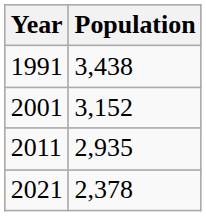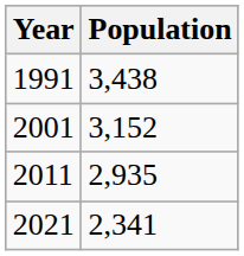2021 | Population: 2,378 -> 2,341
